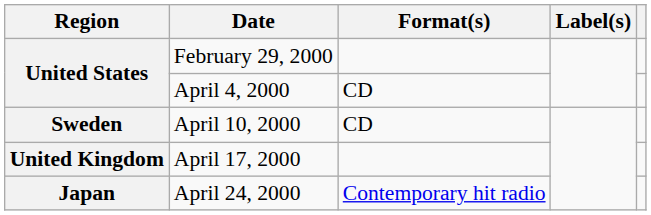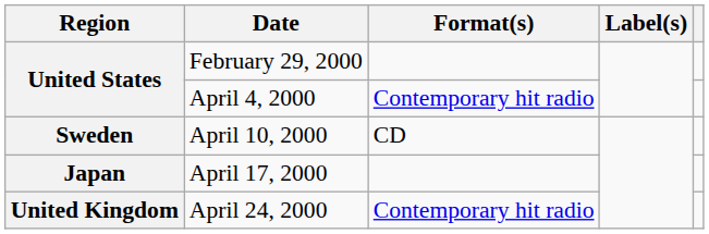April 4, 2000 | Format(s): CD -> Contemporary hit radio
April 17, 2000 | Region: United Kingdom -> Japan
April 24, 2000 | Region: Japan -> United Kingdom
